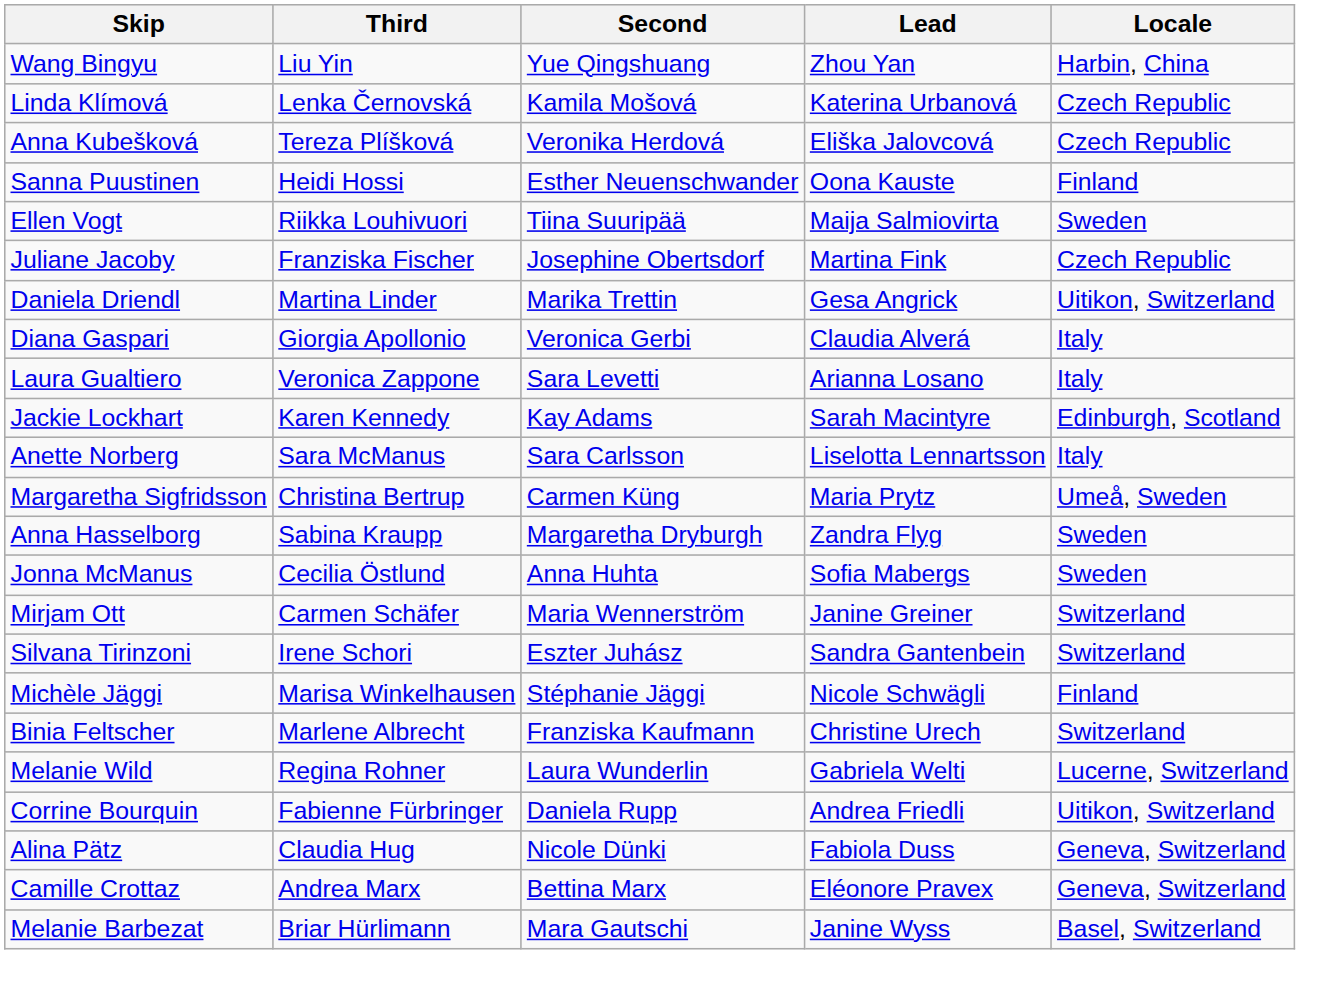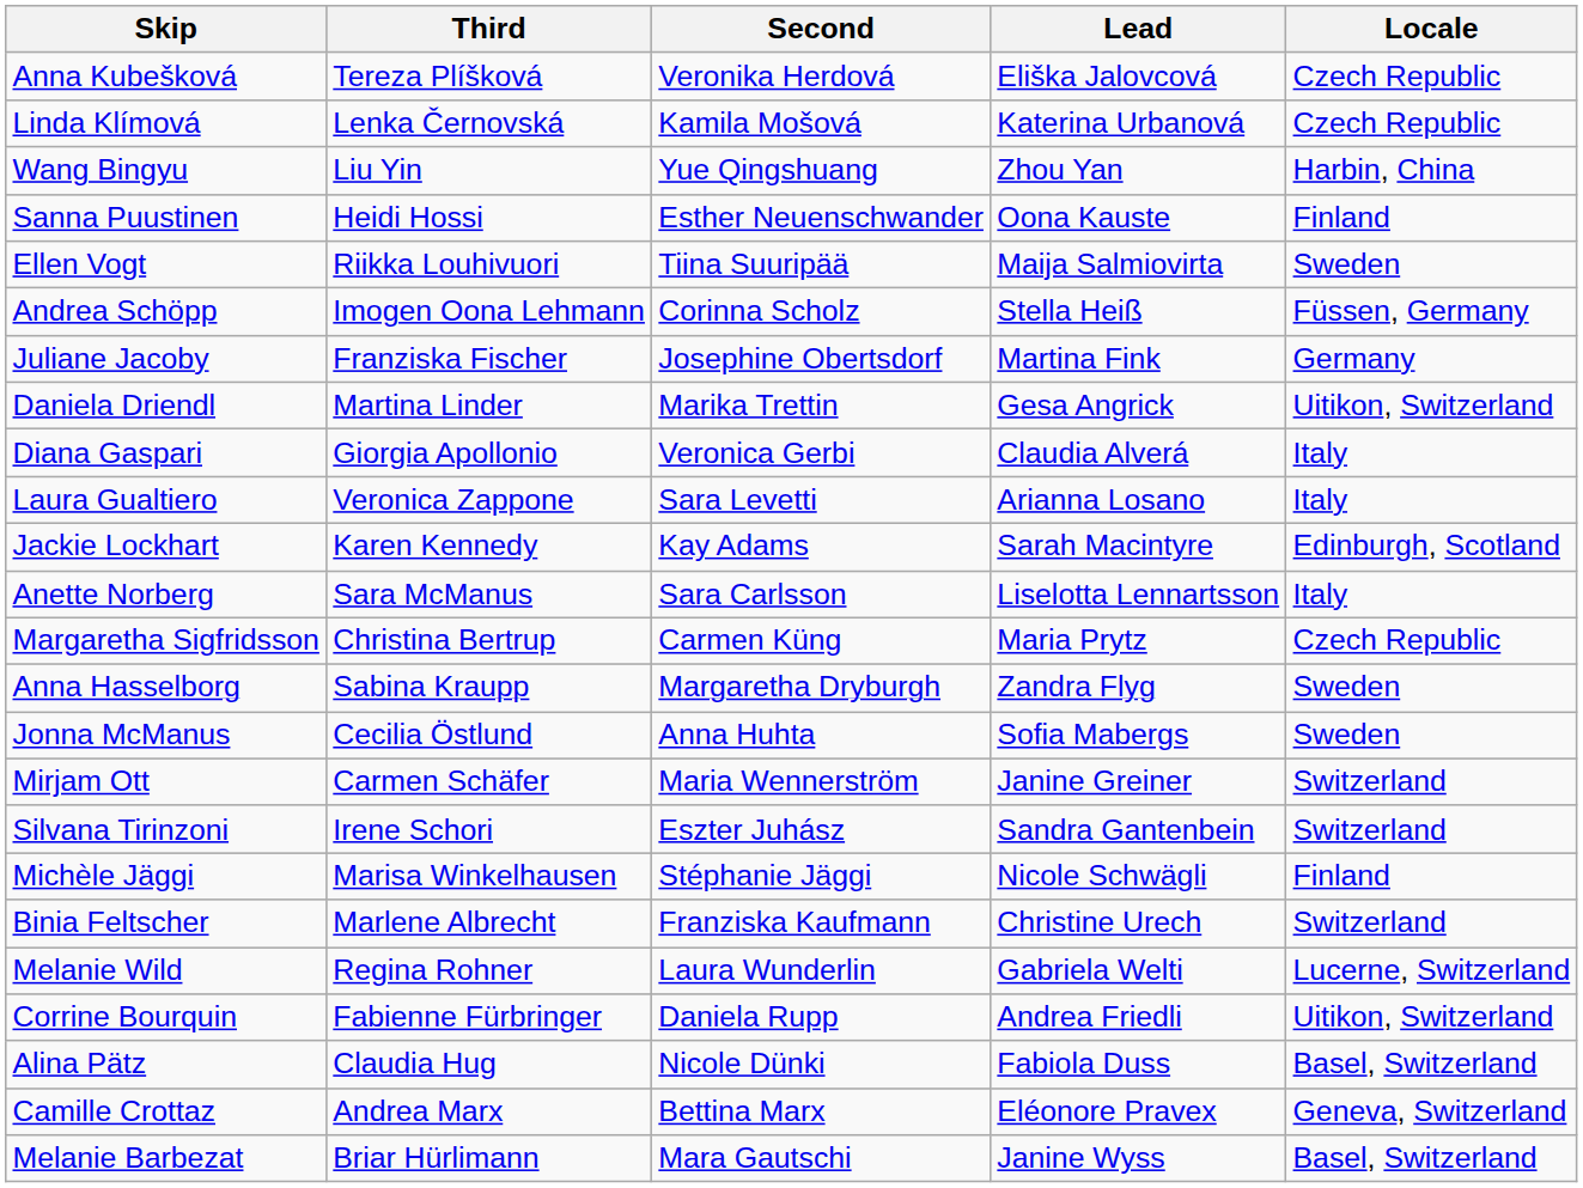rows swapped: Wang Bingyu <-> Anna Kubešková
+ row: Andrea Schöpp | Imogen Oona Lehmann | Corinna Scholz | Stella Heiß | Füssen, Germany
Juliane Jacoby | Locale: Czech Republic -> Germany
Margaretha Sigfridsson | Locale: Umeå, Sweden -> Czech Republic
Alina Pätz | Locale: Geneva, Switzerland -> Basel, Switzerland
